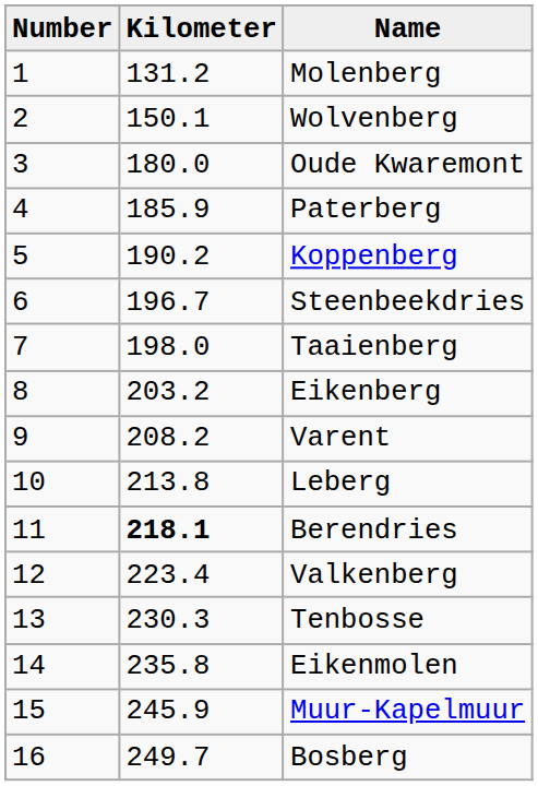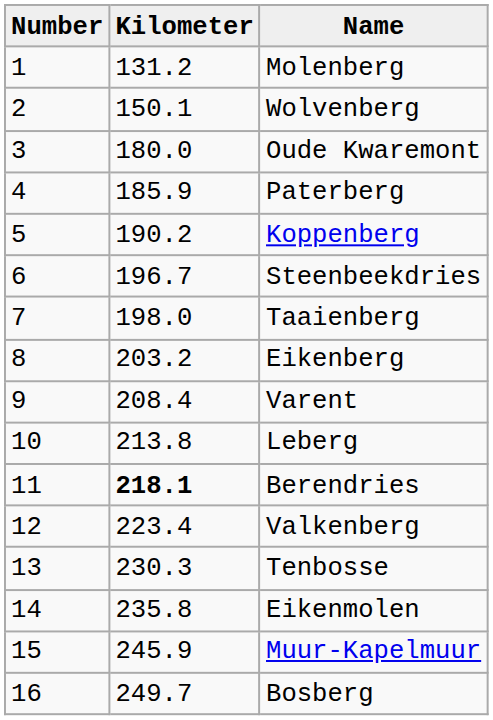Varent | Kilometer: 208.2 -> 208.4
